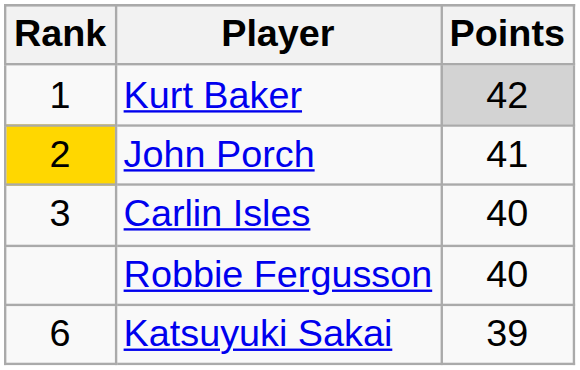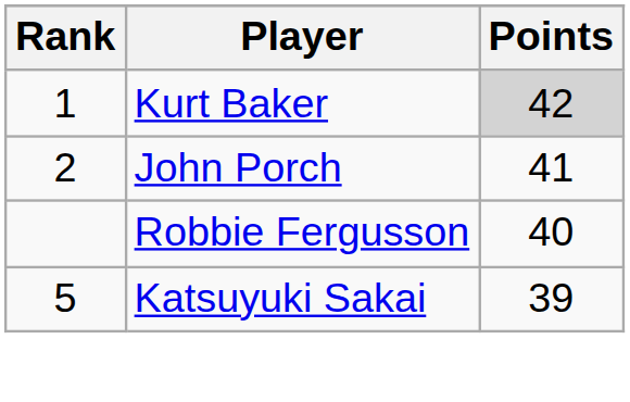John Porch | Rank: gold background -> no background
- row: 3 | Carlin Isles | 40
Katsuyuki Sakai | Rank: 6 -> 5
